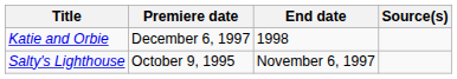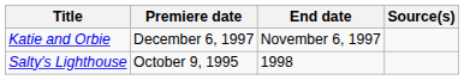Katie and Orbie | End date: 1998 -> November 6, 1997
Salty's Lighthouse | End date: November 6, 1997 -> 1998
